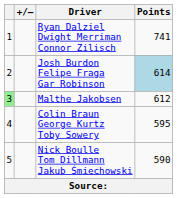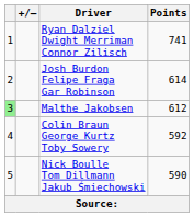Josh Burdon Felipe Fraga Gar Robinson | Points: lightblue background -> no background
Colin Braun George Kurtz Toby Sowery | Points: 595 -> 592
